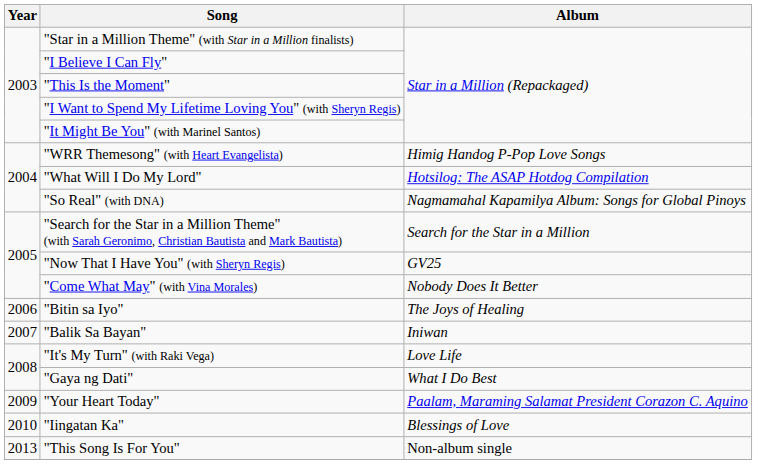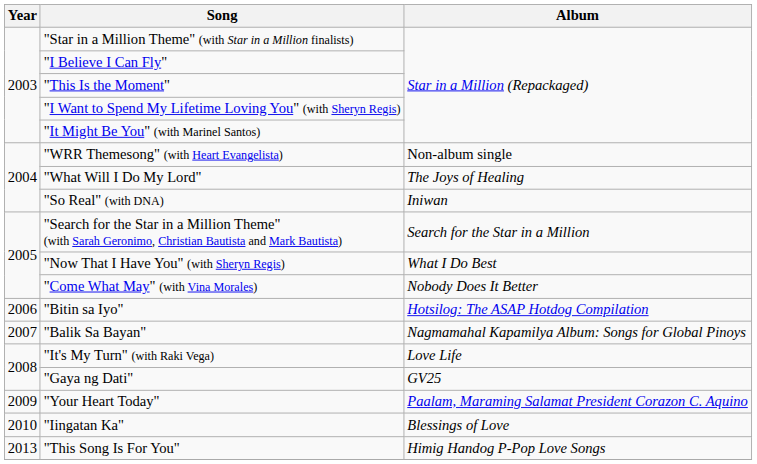"WRR Themesong" (with Heart Evangelista) | Album: Himig Handog P-Pop Love Songs -> Non-album single
"What Will I Do My Lord" | Album: Hotsilog: The ASAP Hotdog Compilation -> The Joys of Healing
"So Real" (with DNA) | Album: Nagmamahal Kapamilya Album: Songs for Global Pinoys -> Iniwan
"Now That I Have You" (with Sheryn Regis) | Album: GV25 -> What I Do Best
"Bitin sa Iyo" | Album: The Joys of Healing -> Hotsilog: The ASAP Hotdog Compilation
"Balik Sa Bayan" | Album: Iniwan -> Nagmamahal Kapamilya Album: Songs for Global Pinoys
"Gaya ng Dati" | Album: What I Do Best -> GV25
"This Song Is For You" | Album: Non-album single -> Himig Handog P-Pop Love Songs
